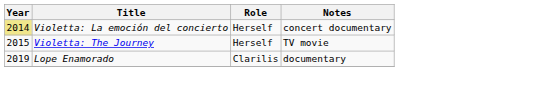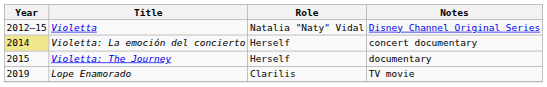+ row: 2012–15 | Violetta | Natalia "Naty" Vidal | Disney Channel Original Series
Violetta: The Journey | Notes: TV movie -> documentary
Lope Enamorado | Notes: documentary -> TV movie
